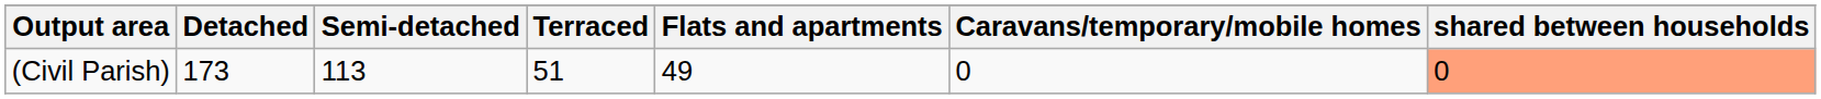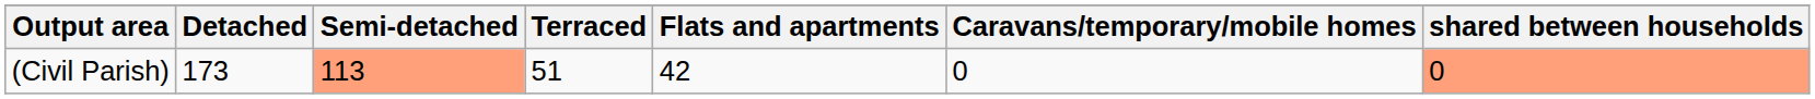(Civil Parish) | Semi-detached: no background -> lightsalmon background
(Civil Parish) | Flats and apartments: 49 -> 42
